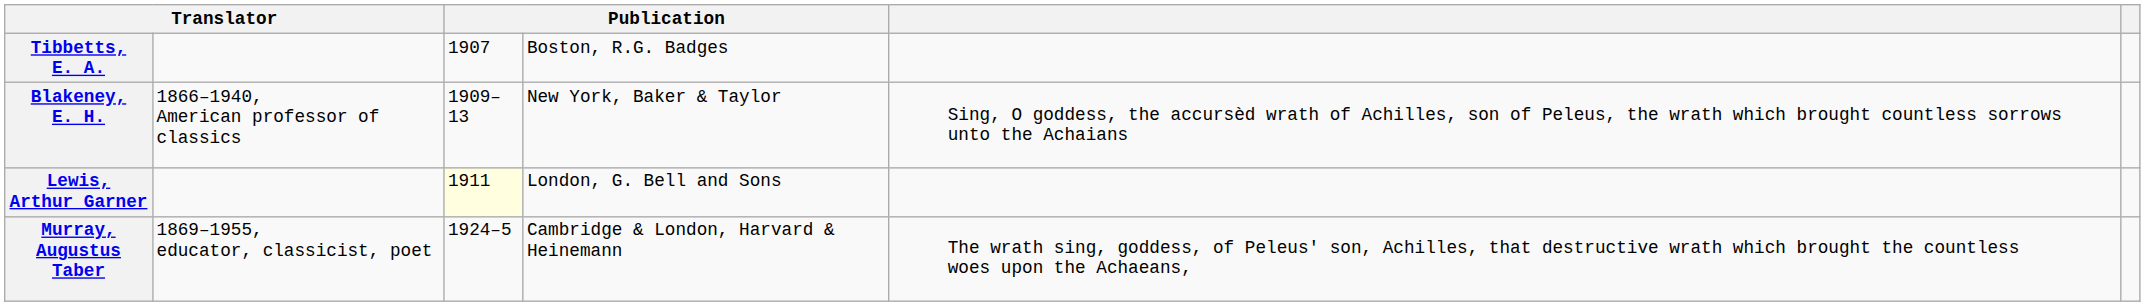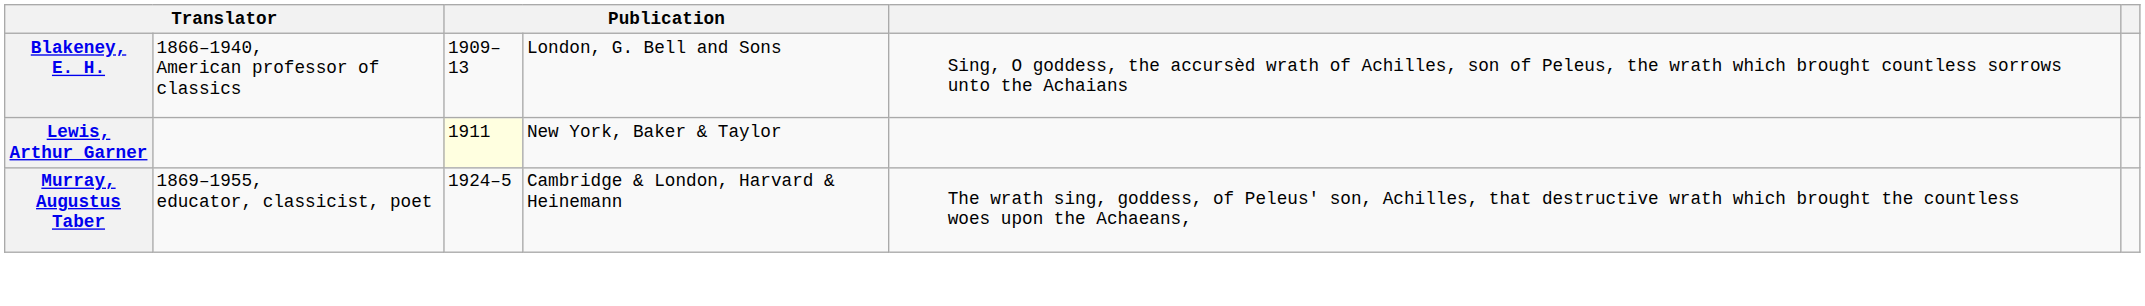- row: Tibbetts, E. A. | 1907 | Boston, R.G. Badges
Blakeney, E. H. | column 4: New York, Baker & Taylor -> London, G. Bell and Sons
Lewis, Arthur Garner | column 4: London, G. Bell and Sons -> New York, Baker & Taylor
